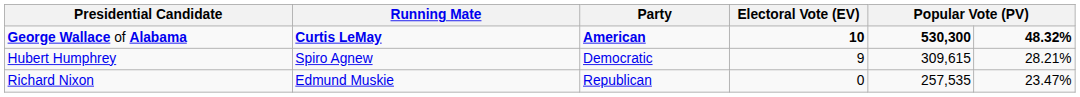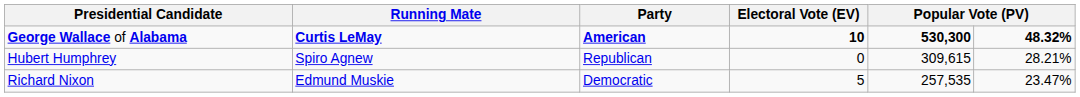Hubert Humphrey | Party: Democratic -> Republican
Hubert Humphrey | Electoral Vote (EV): 9 -> 0
Richard Nixon | Party: Republican -> Democratic
Richard Nixon | Electoral Vote (EV): 0 -> 5
